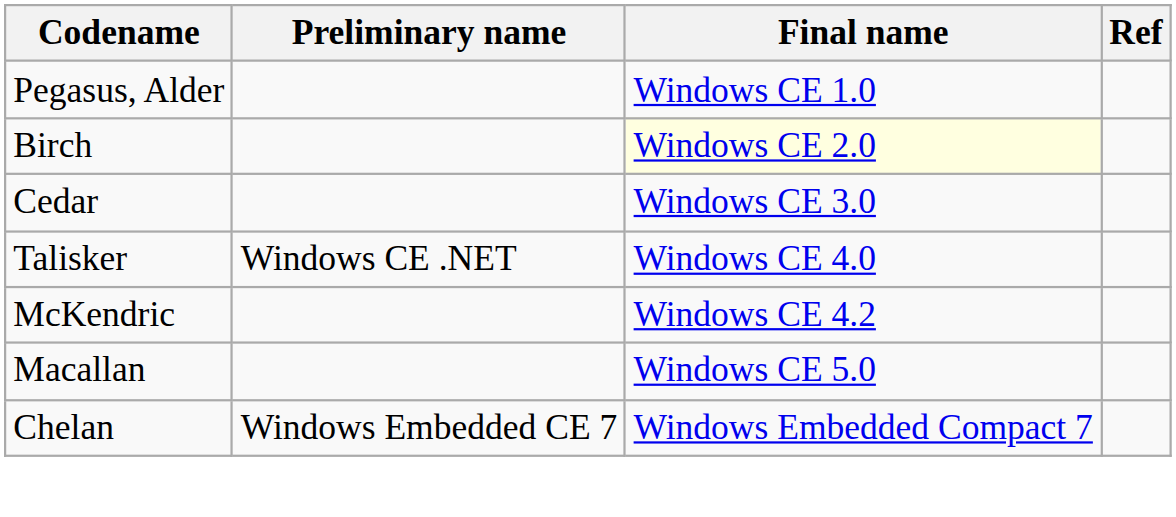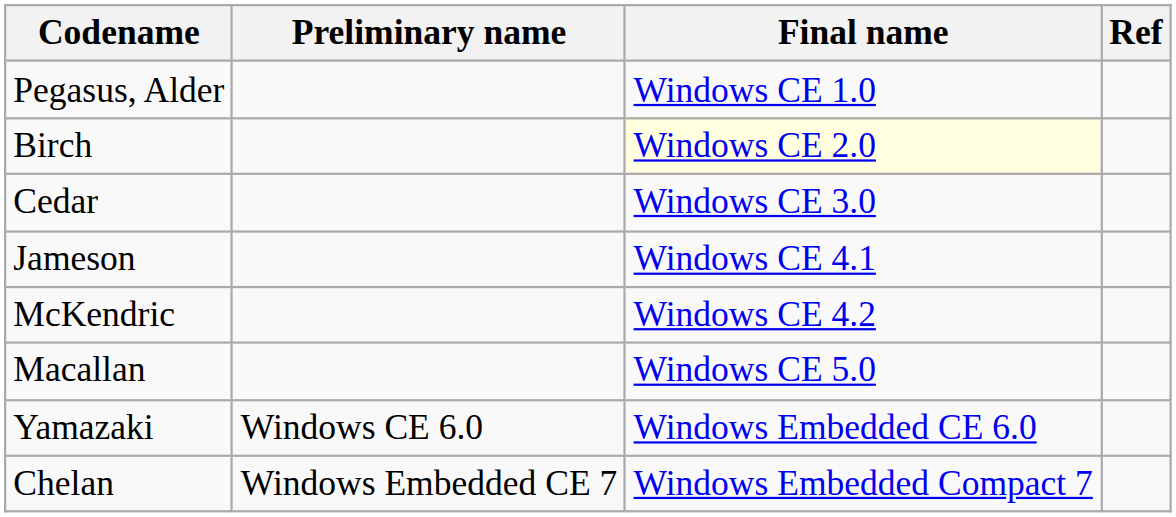- row: Talisker | Windows CE .NET | Windows CE 4.0
+ row: Jameson | Windows CE 4.1
+ row: Yamazaki | Windows CE 6.0 | Windows Embedded CE 6.0
